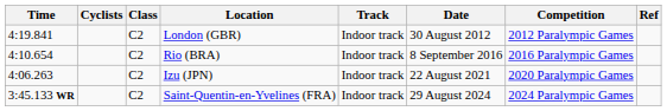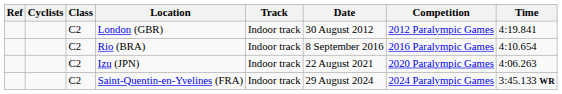columns swapped: Time <-> Ref
